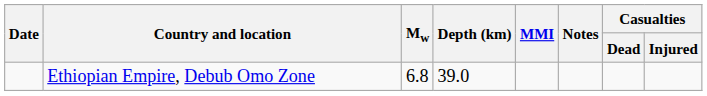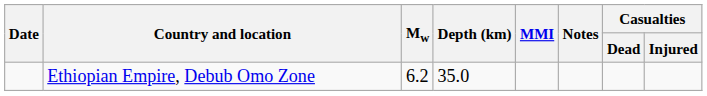Ethiopian Empire, Debub Omo Zone | Mw: 6.8 -> 6.2
Ethiopian Empire, Debub Omo Zone | Depth (km): 39.0 -> 35.0
